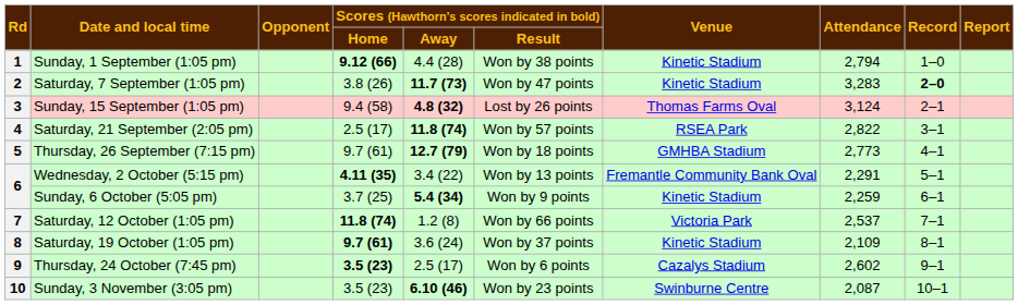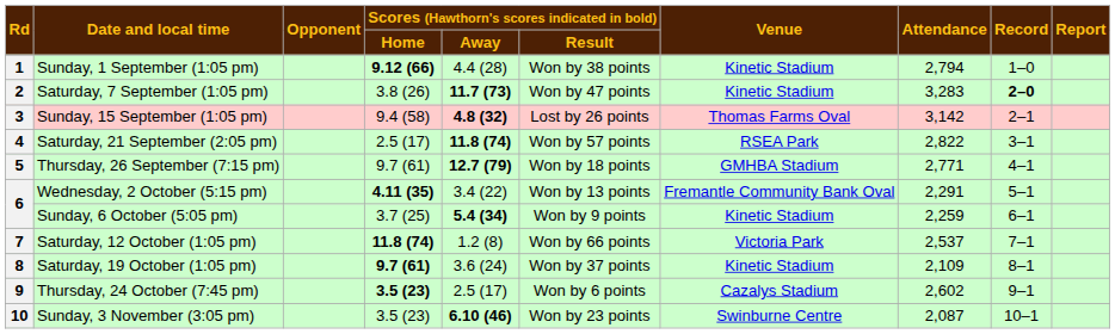3 | Attendance: 3,124 -> 3,142
5 | Attendance: 2,773 -> 2,771
